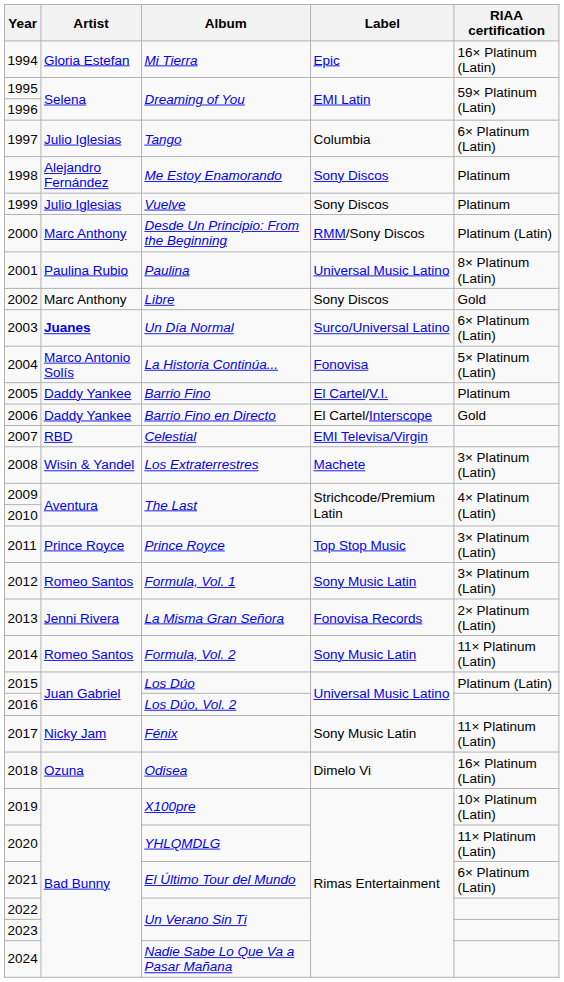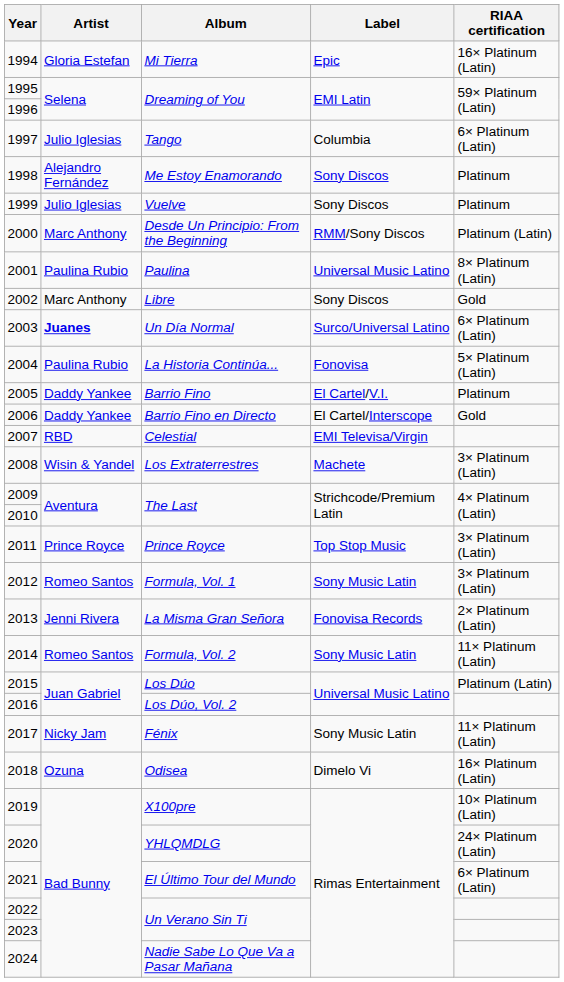La Historia Continúa... | Artist: Marco Antonio Solís -> Paulina Rubio
YHLQMDLG | RIAA certification: 11× Platinum (Latin) -> 24× Platinum (Latin)
